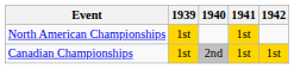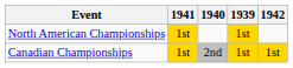columns swapped: 1939 <-> 1941
